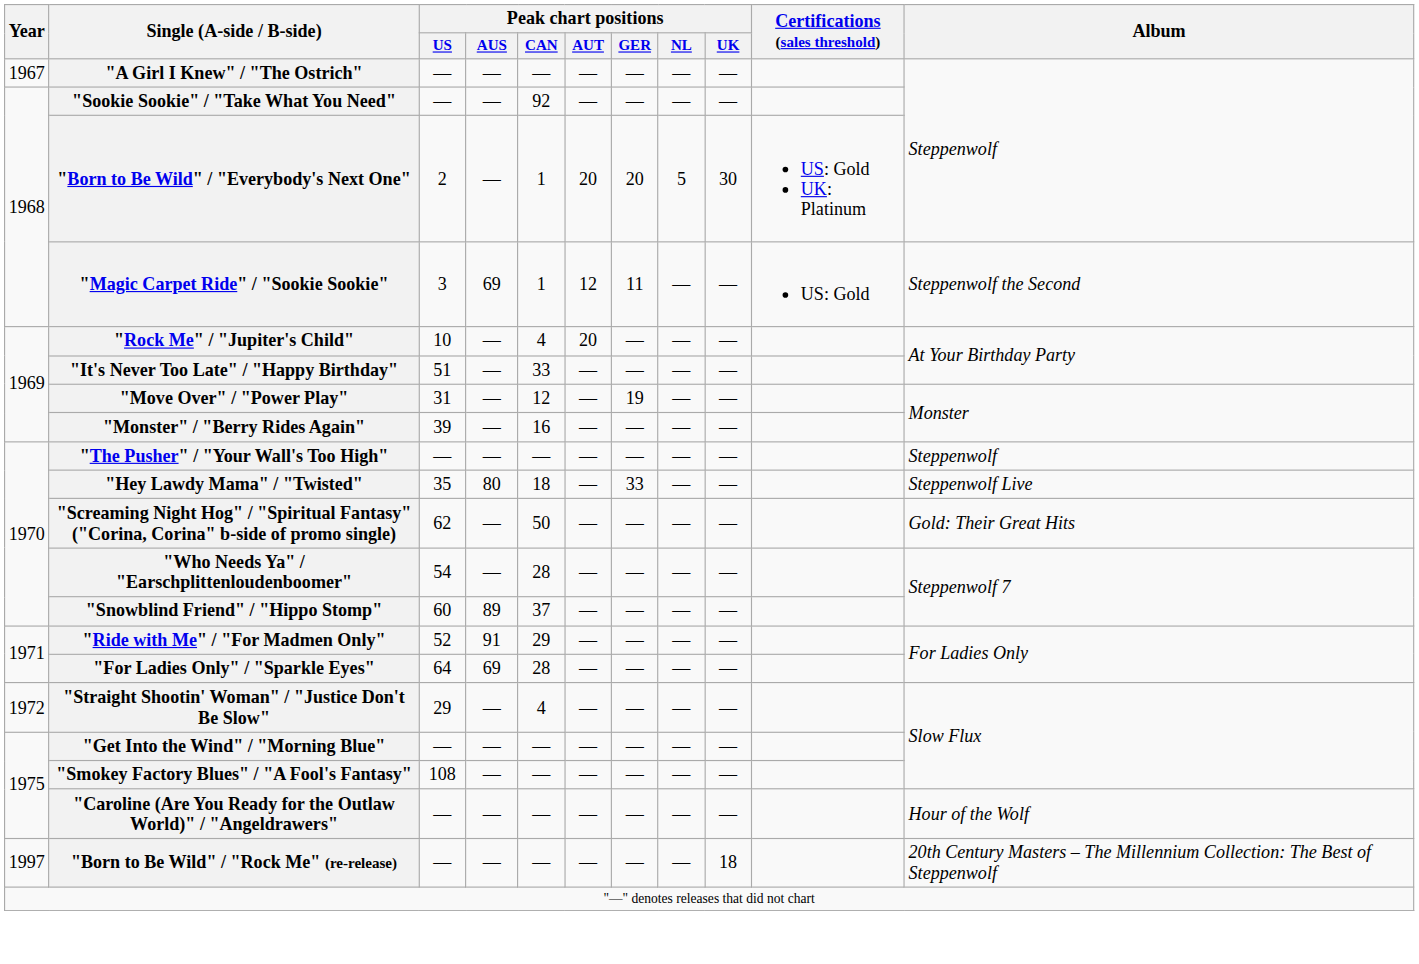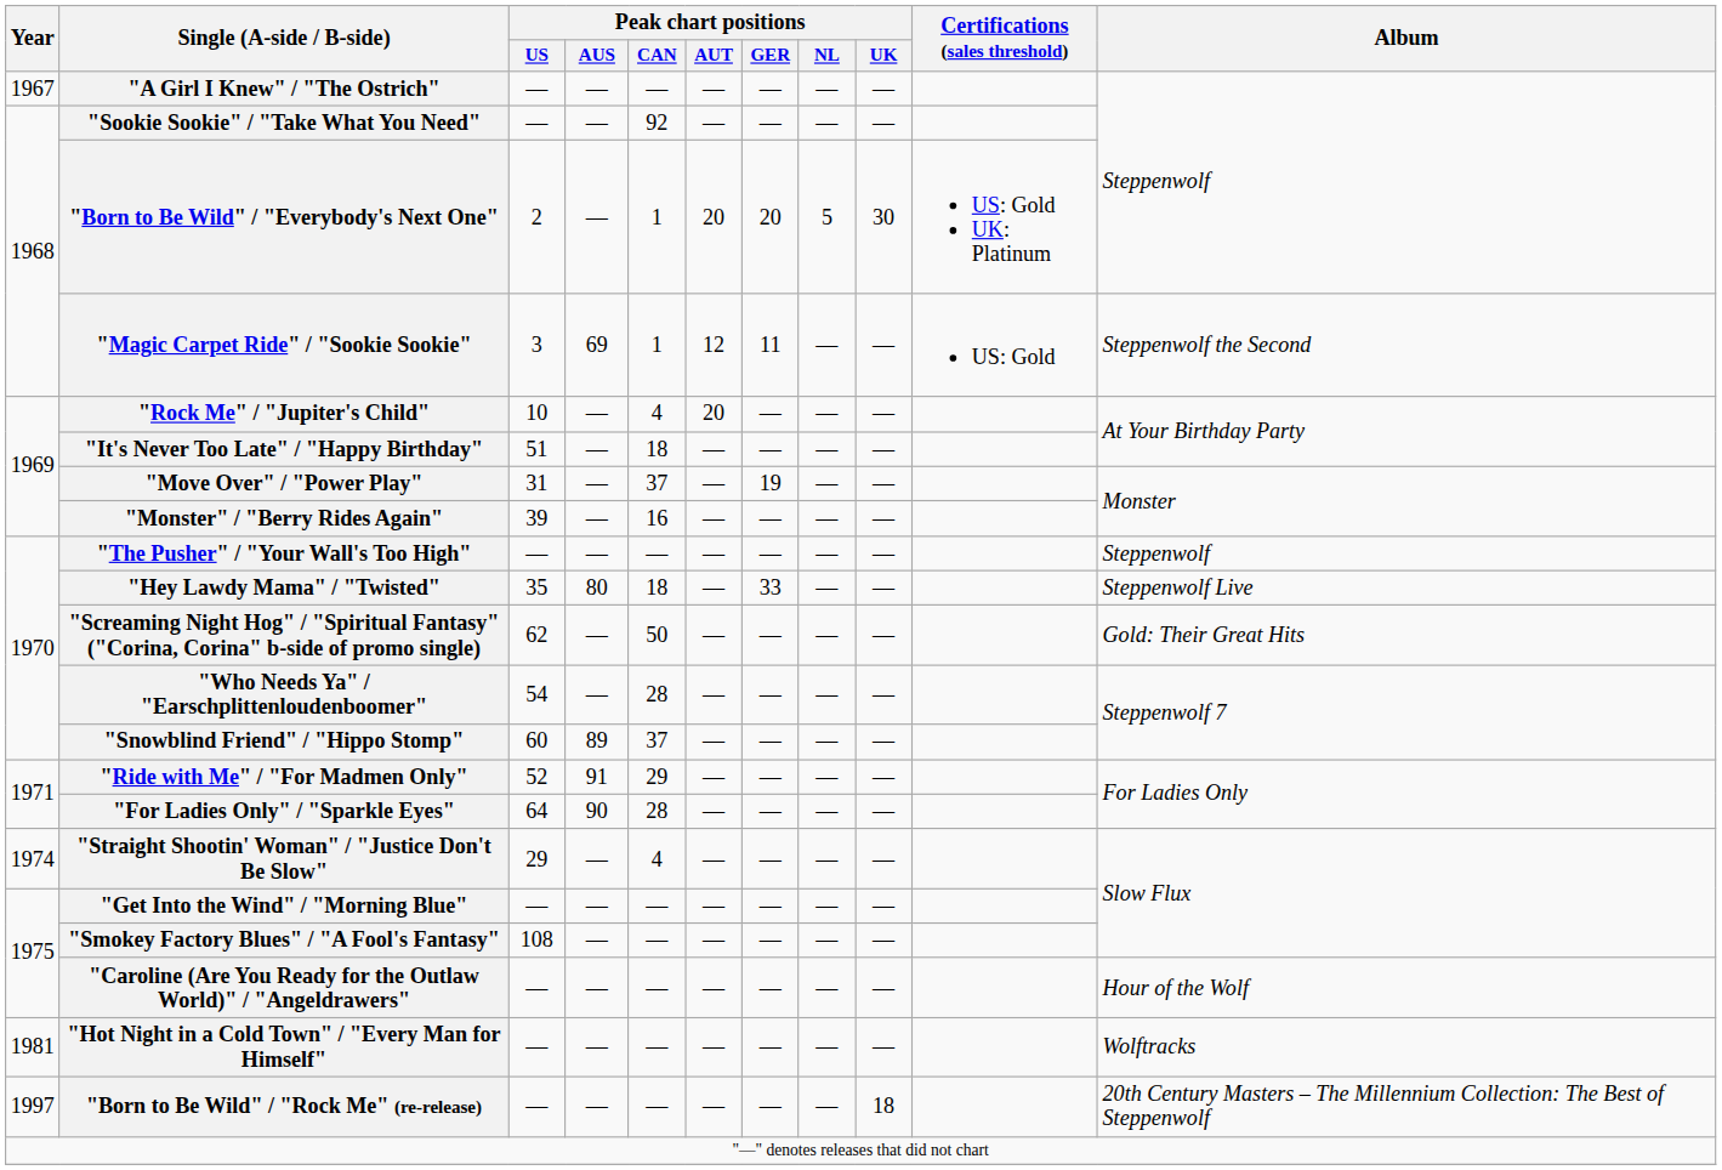"It's Never Too Late" / "Happy Birthday" | Peak chart positions / CAN: 33 -> 18
"Move Over" / "Power Play" | Peak chart positions / CAN: 12 -> 37
"For Ladies Only" / "Sparkle Eyes" | Peak chart positions / AUS: 69 -> 90
"Straight Shootin' Woman" / "Justice Don't Be Slow" | Year: 1972 -> 1974
+ row: 1981 | "Hot Night in a Cold Town" / "Every Man for Himself" | — | — | — | — | — | — | — | Wolftracks
